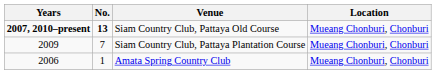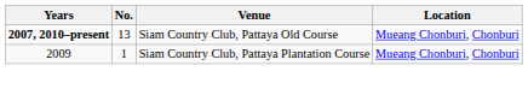Siam Country Club, Pattaya Old Course | No.: bold -> normal
Siam Country Club, Pattaya Plantation Course | No.: 7 -> 1
- row: 2006 | 1 | Amata Spring Country Club | Mueang Chonburi, Chonburi
